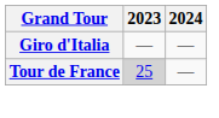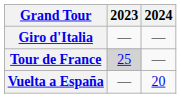+ row: Vuelta a España | — | 20
